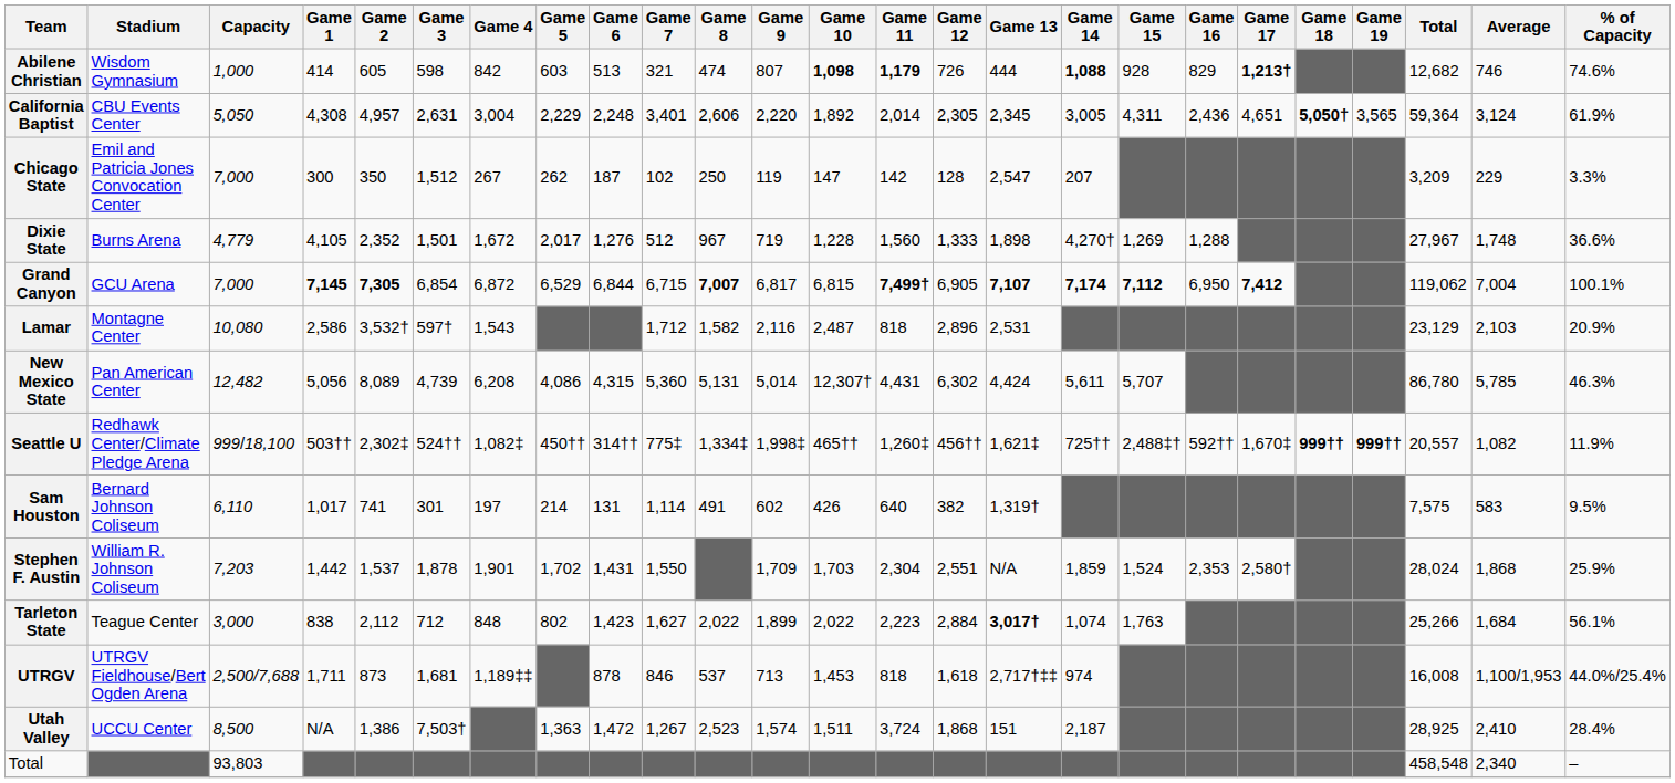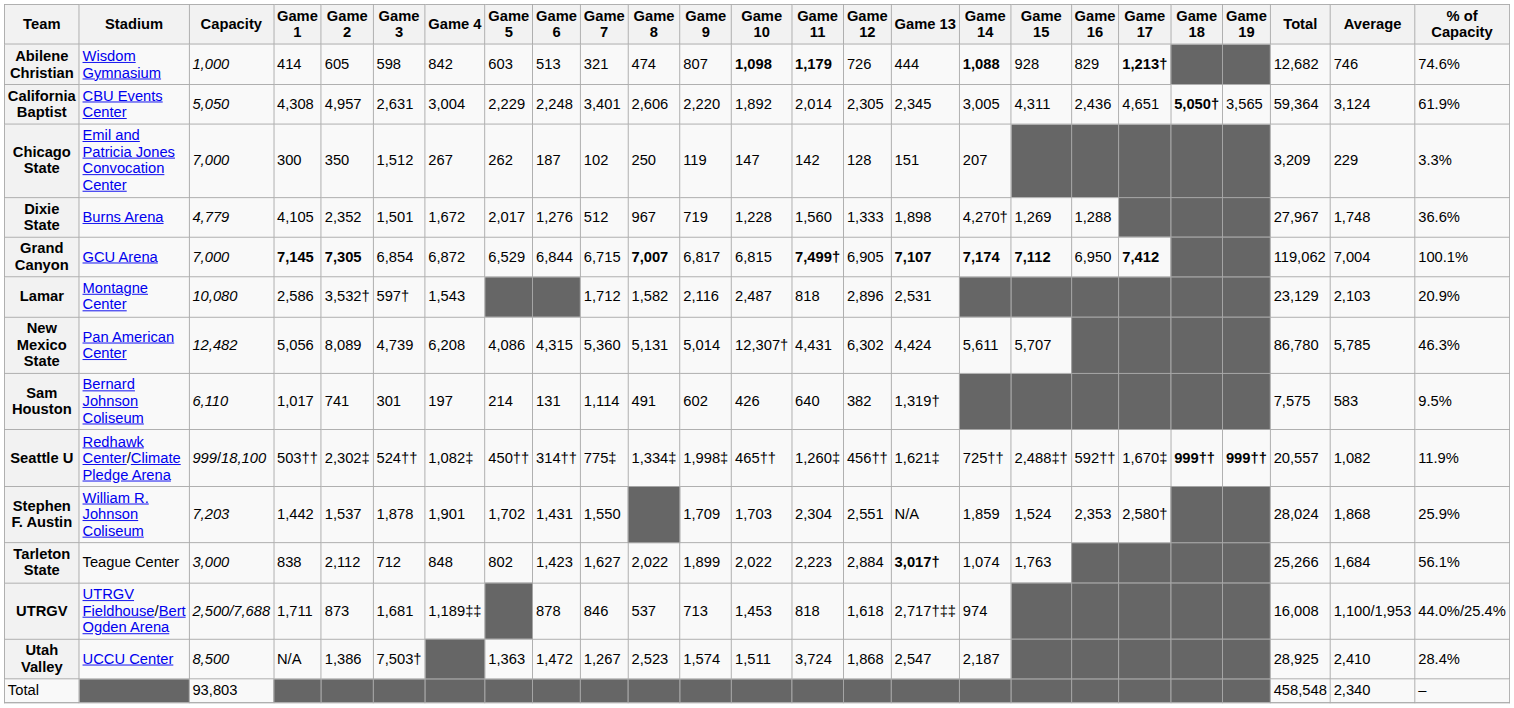Chicago State | Game 13: 2,547 -> 151
rows swapped: Sam Houston <-> Seattle U
Utah Valley | Game 13: 151 -> 2,547
